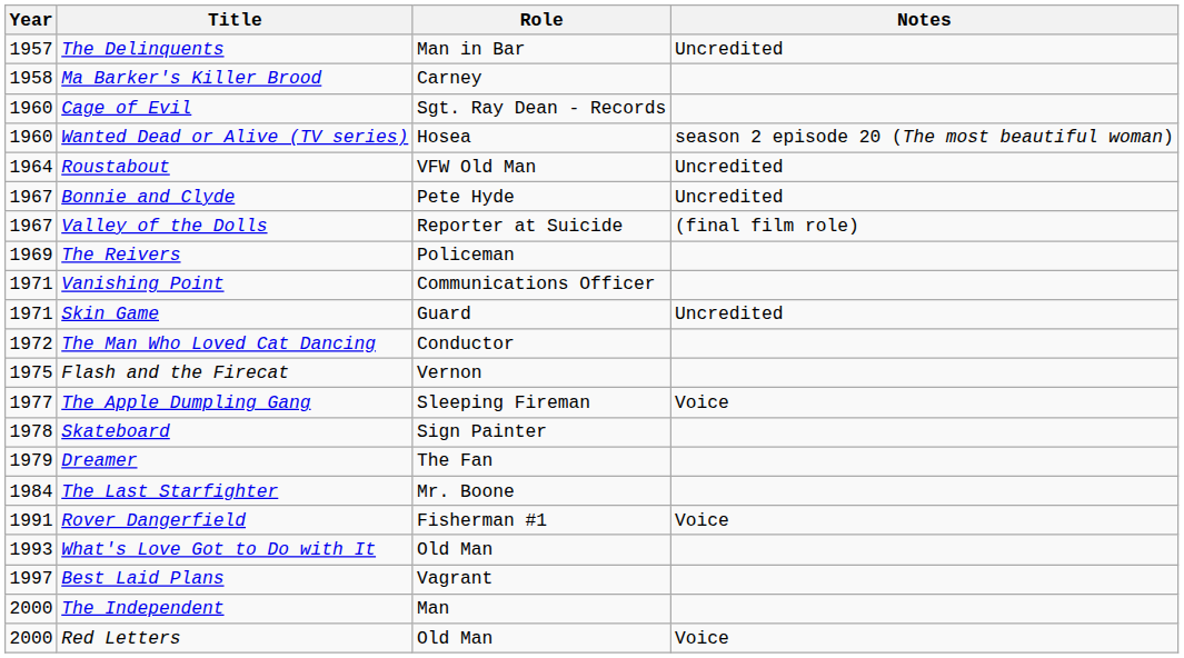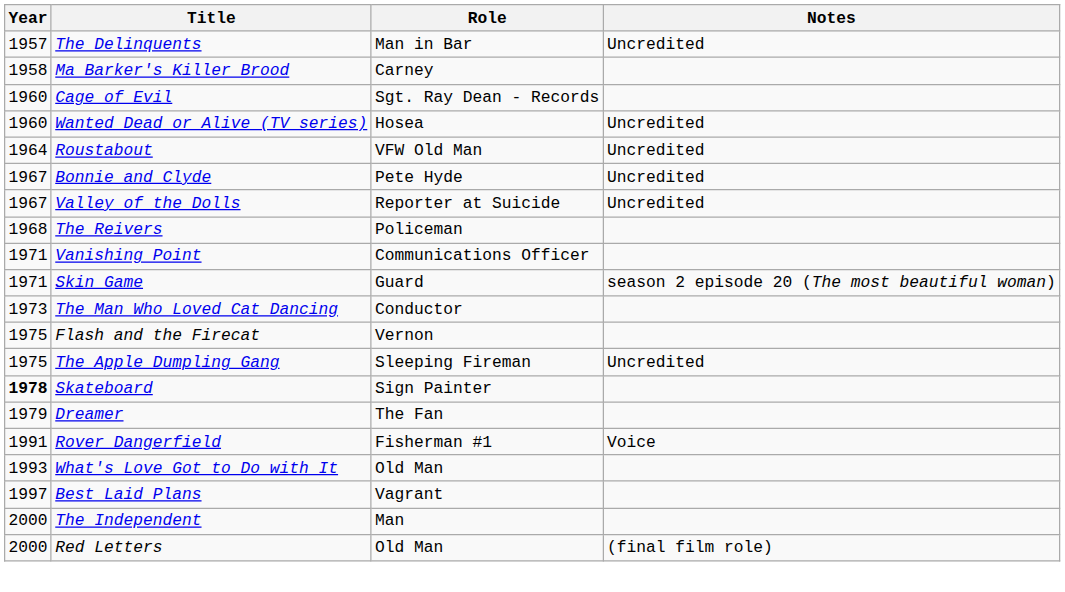Wanted Dead or Alive (TV series) | Notes: season 2 episode 20 (The most beautiful woman) -> Uncredited
Valley of the Dolls | Notes: (final film role) -> Uncredited
The Reivers | Year: 1969 -> 1968
Skin Game | Notes: Uncredited -> season 2 episode 20 (The most beautiful woman)
The Man Who Loved Cat Dancing | Year: 1972 -> 1973
The Apple Dumpling Gang | Year: 1977 -> 1975
The Apple Dumpling Gang | Notes: Voice -> Uncredited
Skateboard | Year: normal -> bold
- row: 1984 | The Last Starfighter | Mr. Boone
Red Letters | Notes: Voice -> (final film role)
